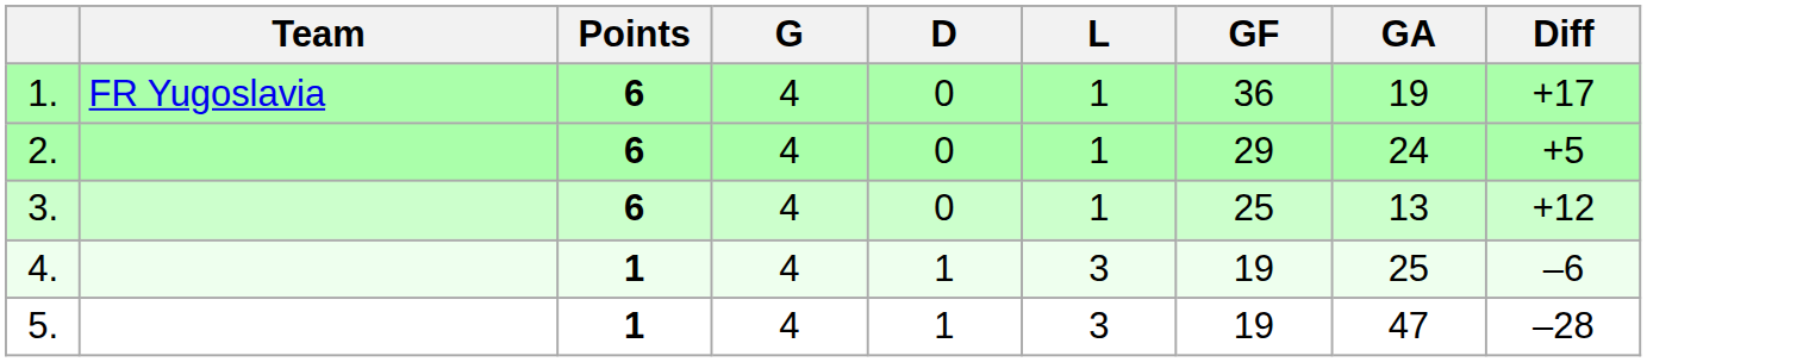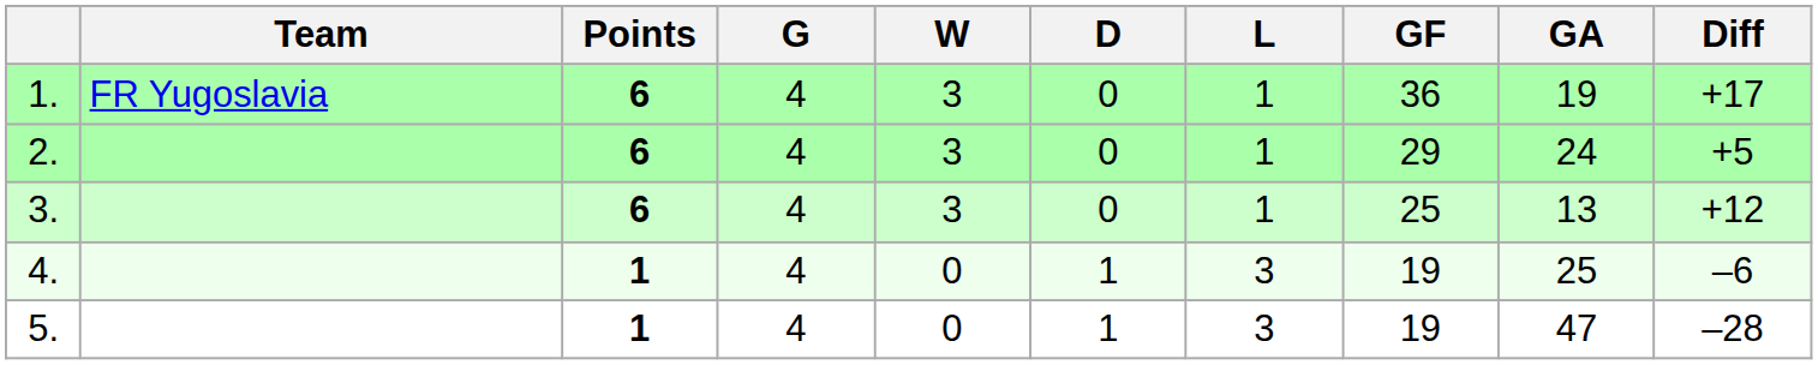+ column: W | 3 | 3 | 3 | 0 | 0
